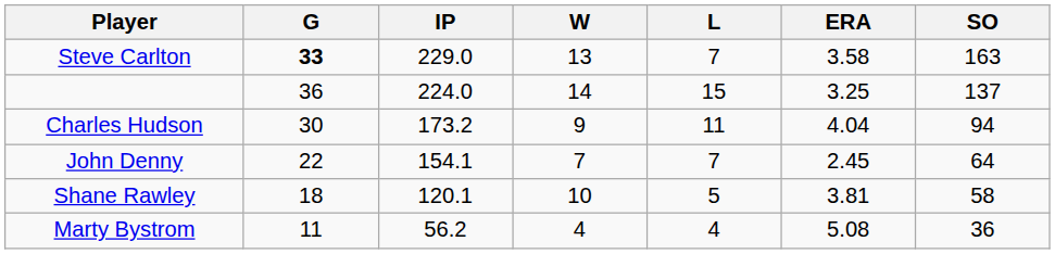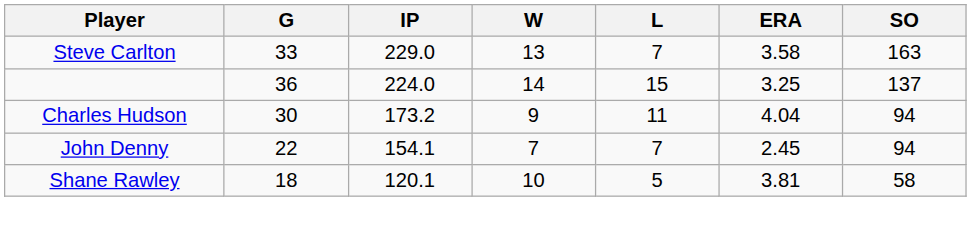Steve Carlton | G: bold -> normal
John Denny | SO: 64 -> 94
- row: Marty Bystrom | 11 | 56.2 | 4 | 4 | 5.08 | 36
